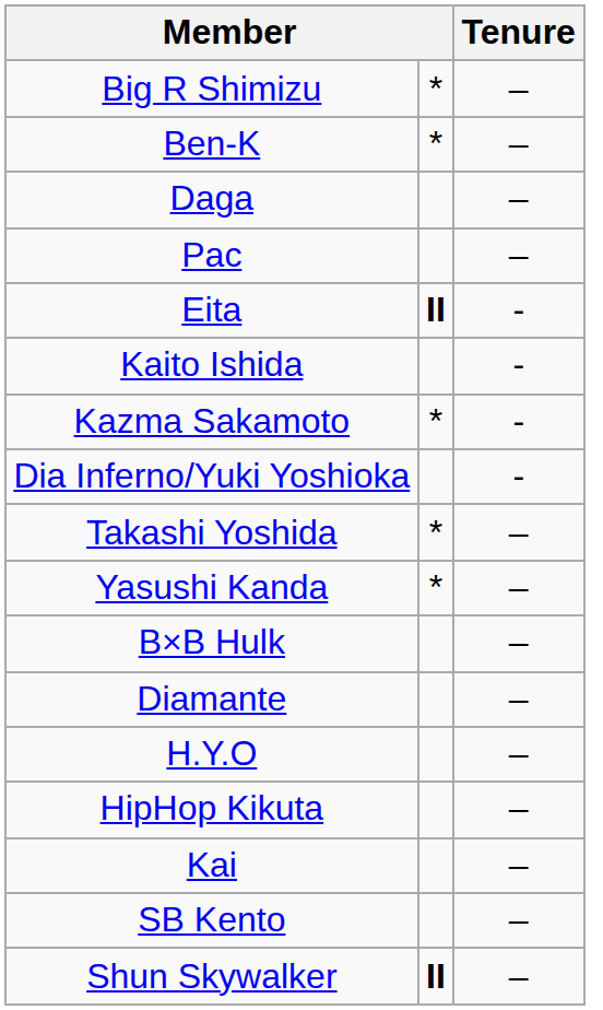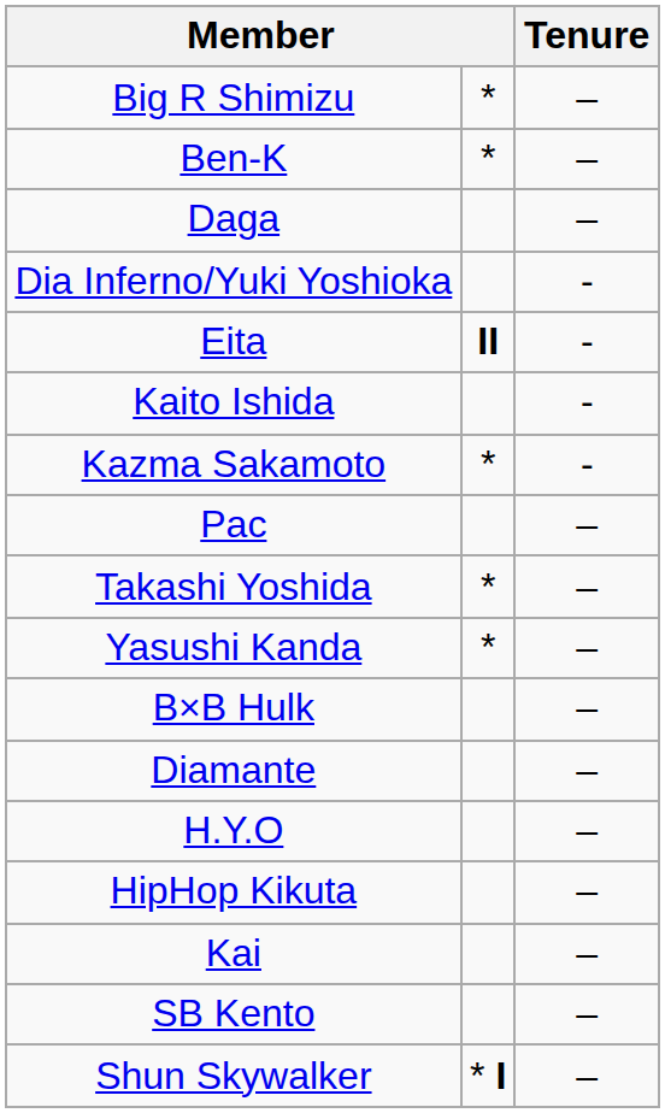rows swapped: Dia Inferno/Yuki Yoshioka <-> Pac
Shun Skywalker | column 2: II -> * I
